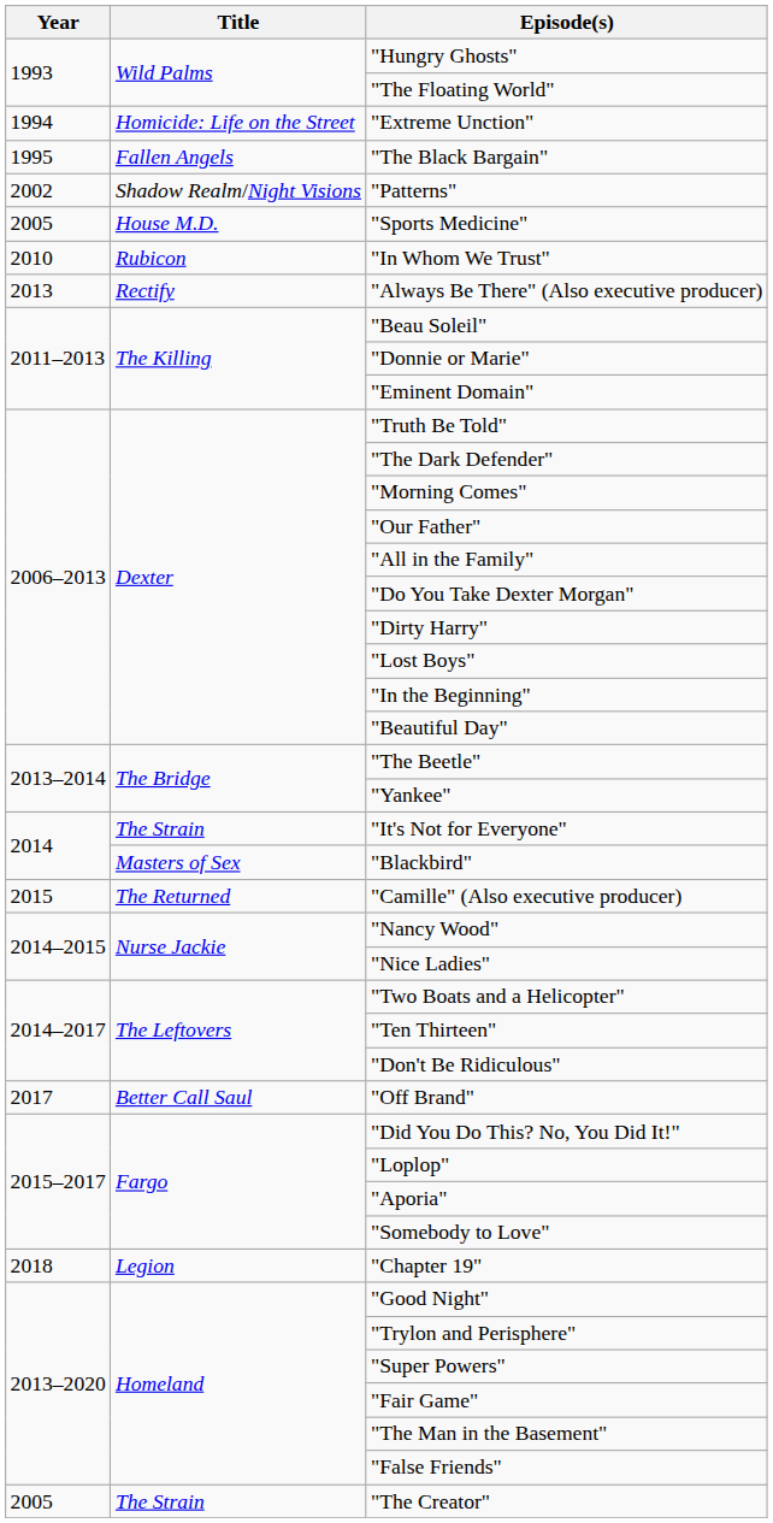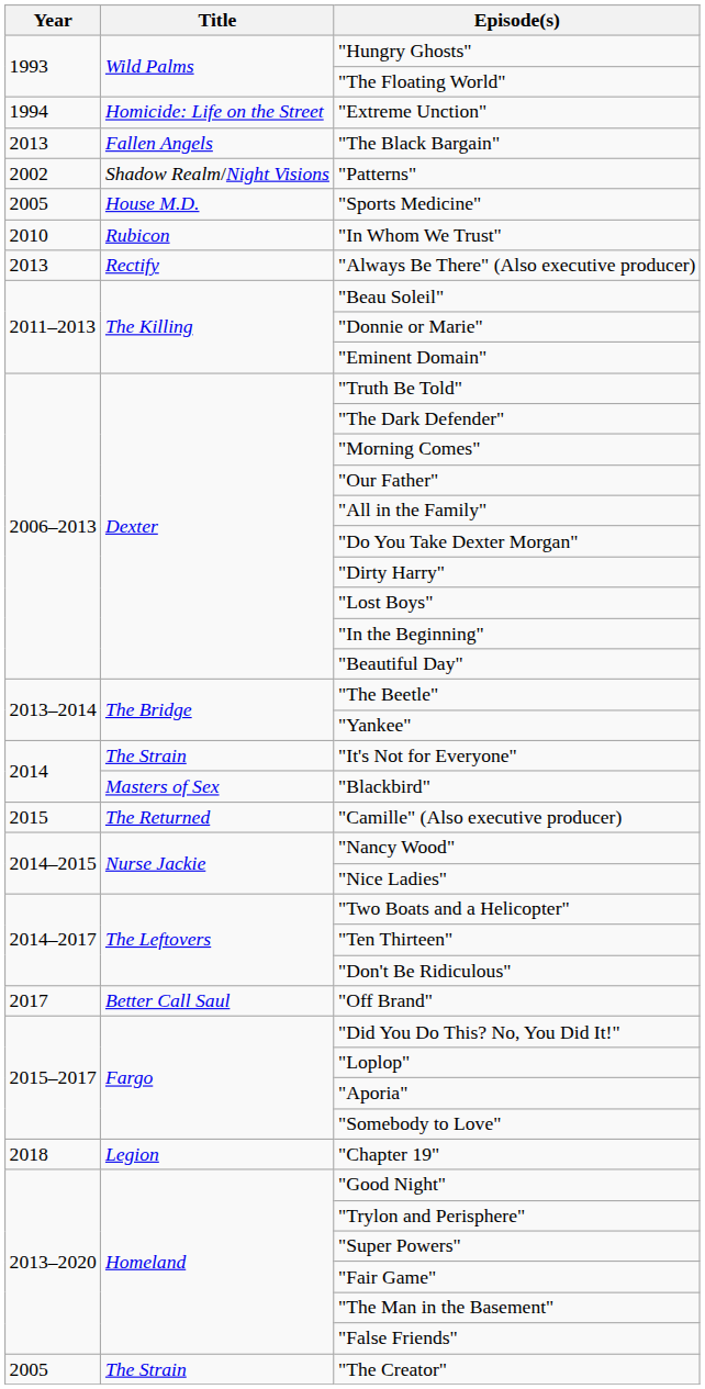"The Black Bargain" | Year: 1995 -> 2013
